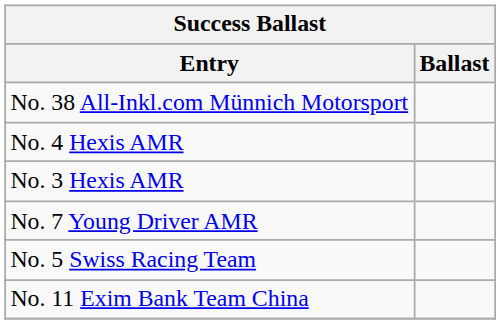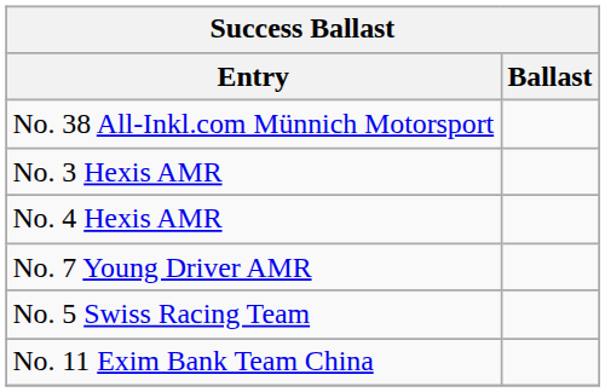rows swapped: No. 3 Hexis AMR <-> No. 4 Hexis AMR
